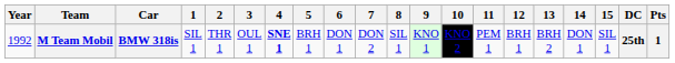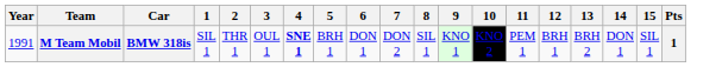- column: DC | 25th
M Team Mobil | Year: 1992 -> 1991
